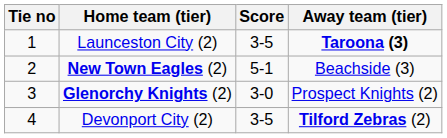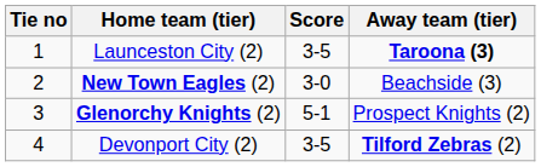New Town Eagles (2) | Score: 5-1 -> 3-0
Glenorchy Knights (2) | Score: 3-0 -> 5-1
